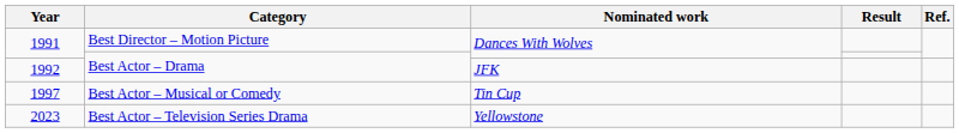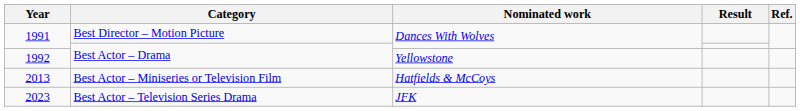1992 | Nominated work: JFK -> Yellowstone
- row: 1997 | Best Actor – Musical or Comedy | Tin Cup
+ row: 2013 | Best Actor – Miniseries or Television Film | Hatfields & McCoys
2023 | Nominated work: Yellowstone -> JFK
